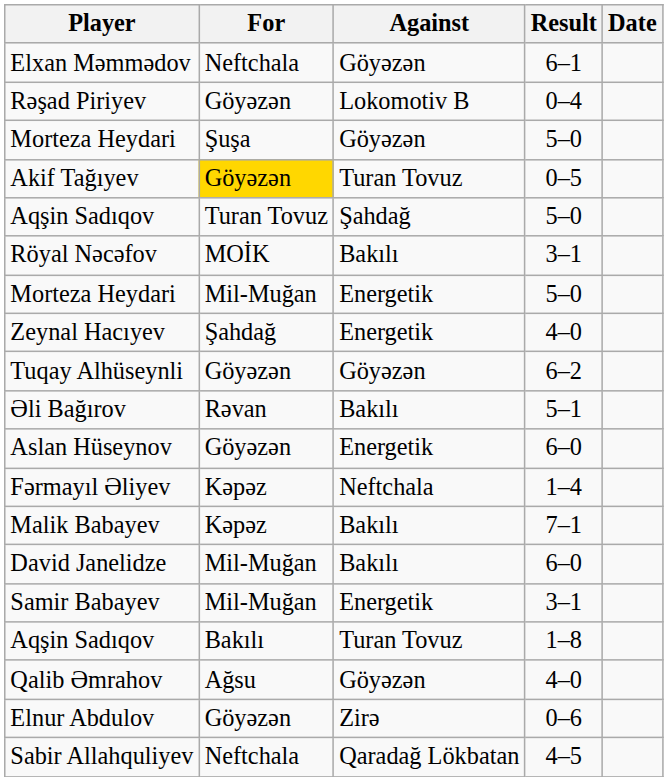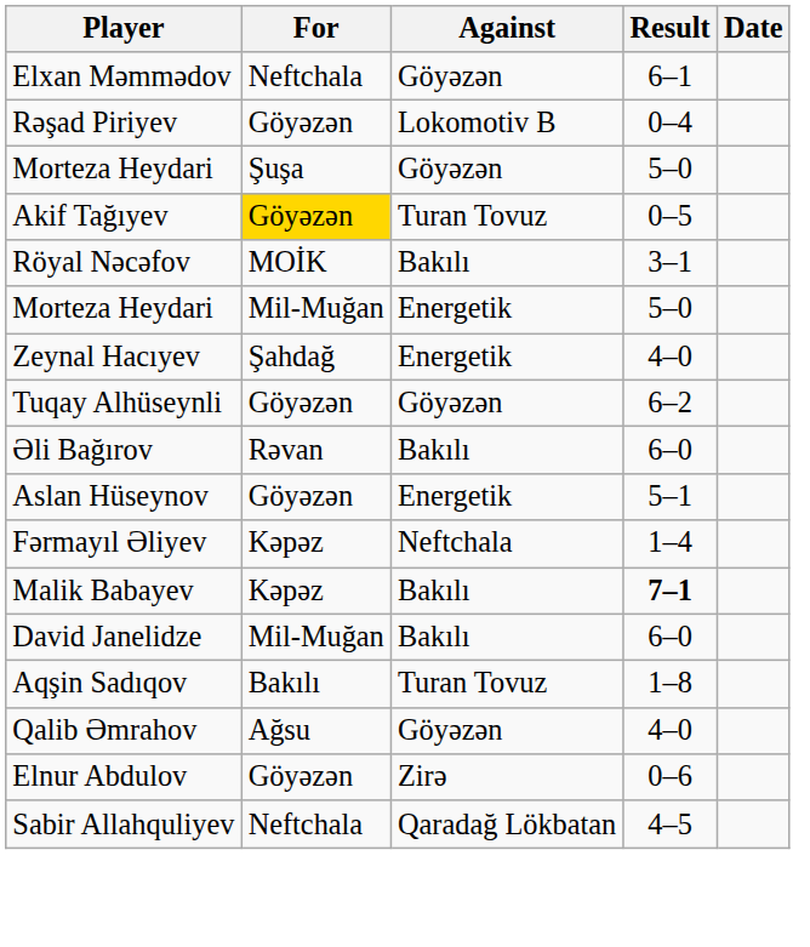- row: Aqşin Sadıqov | Turan Tovuz | Şahdağ | 5–0
Əli Bağırov | Result: 5–1 -> 6–0
Aslan Hüseynov | Result: 6–0 -> 5–1
Malik Babayev | Result: normal -> bold
- row: Samir Babayev | Mil-Muğan | Energetik | 3–1
